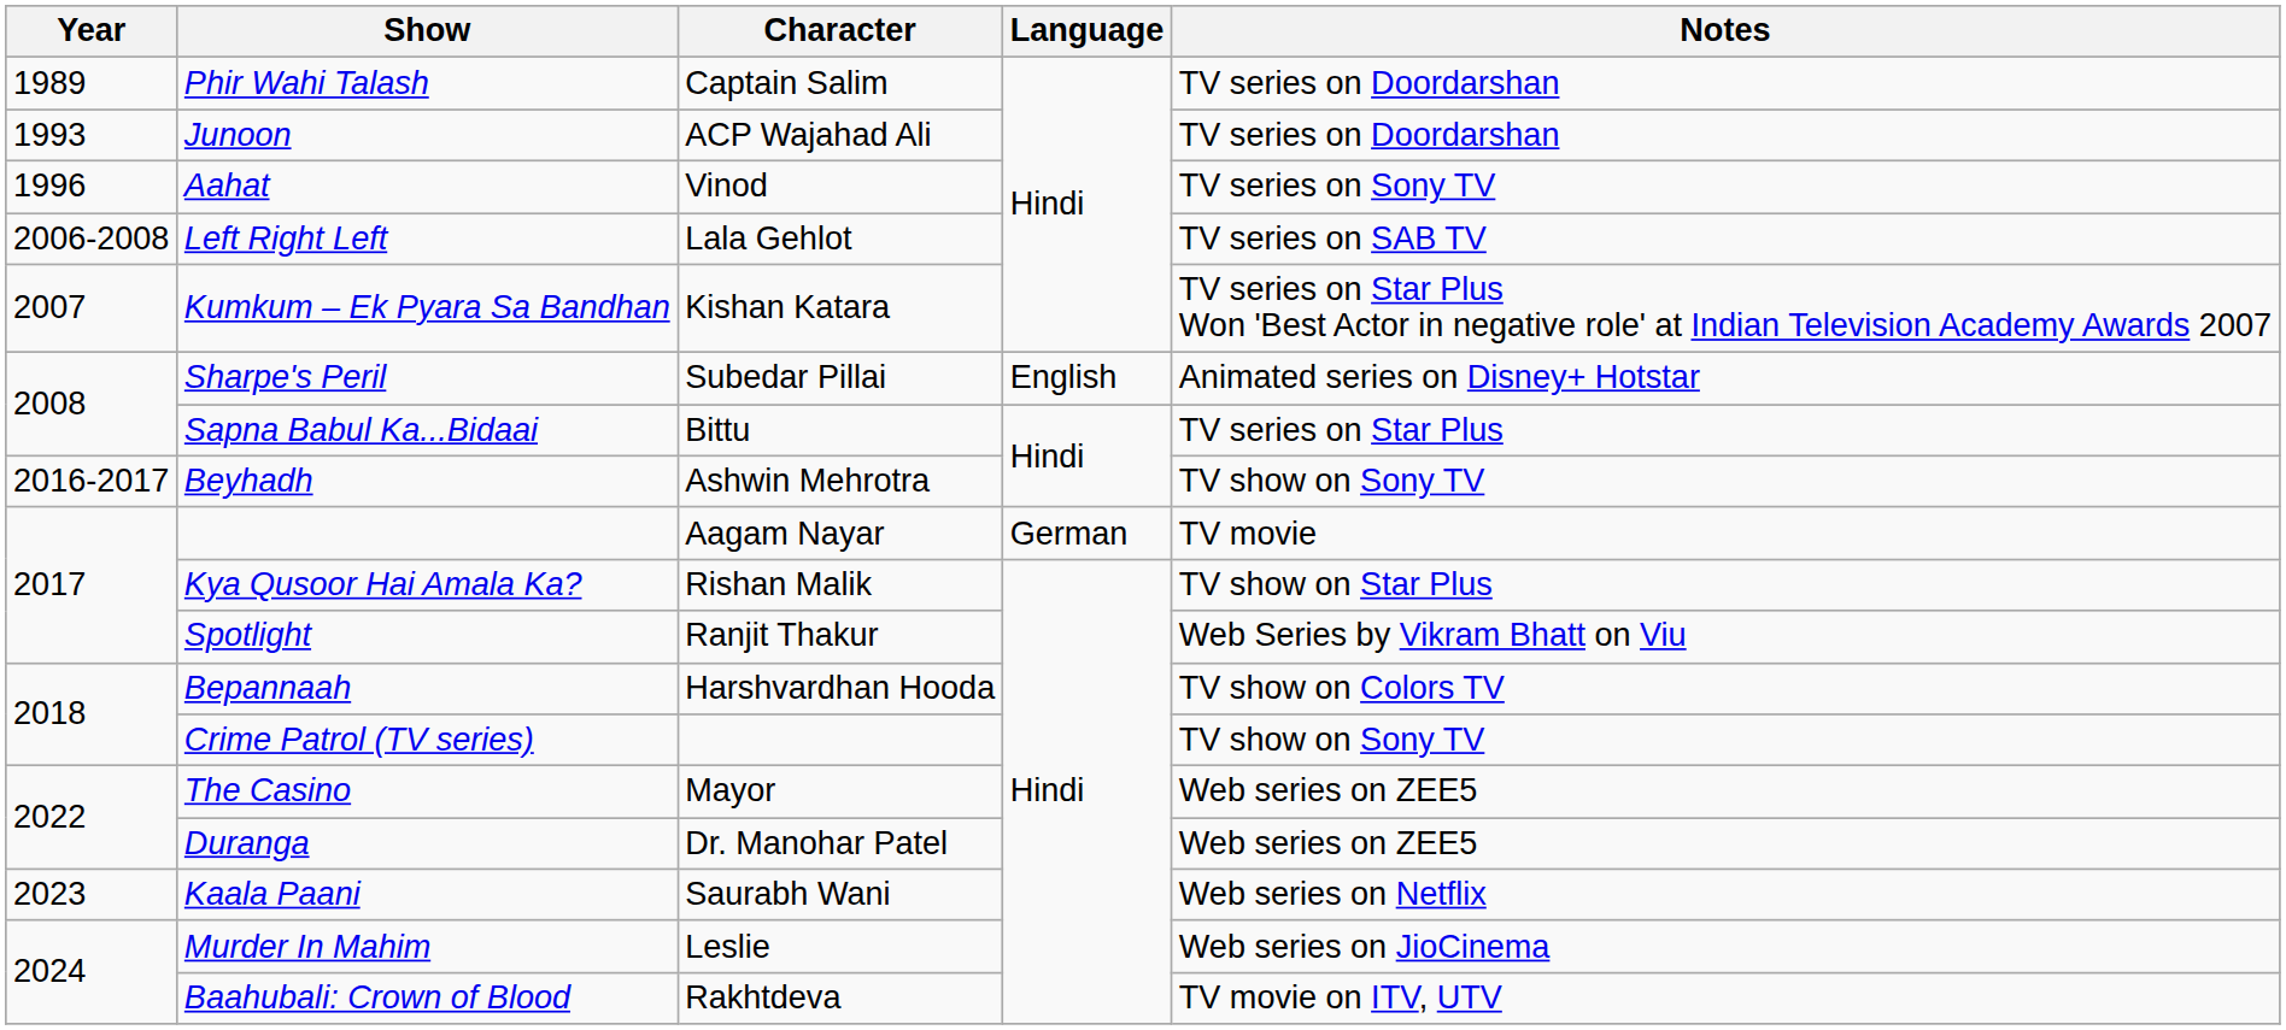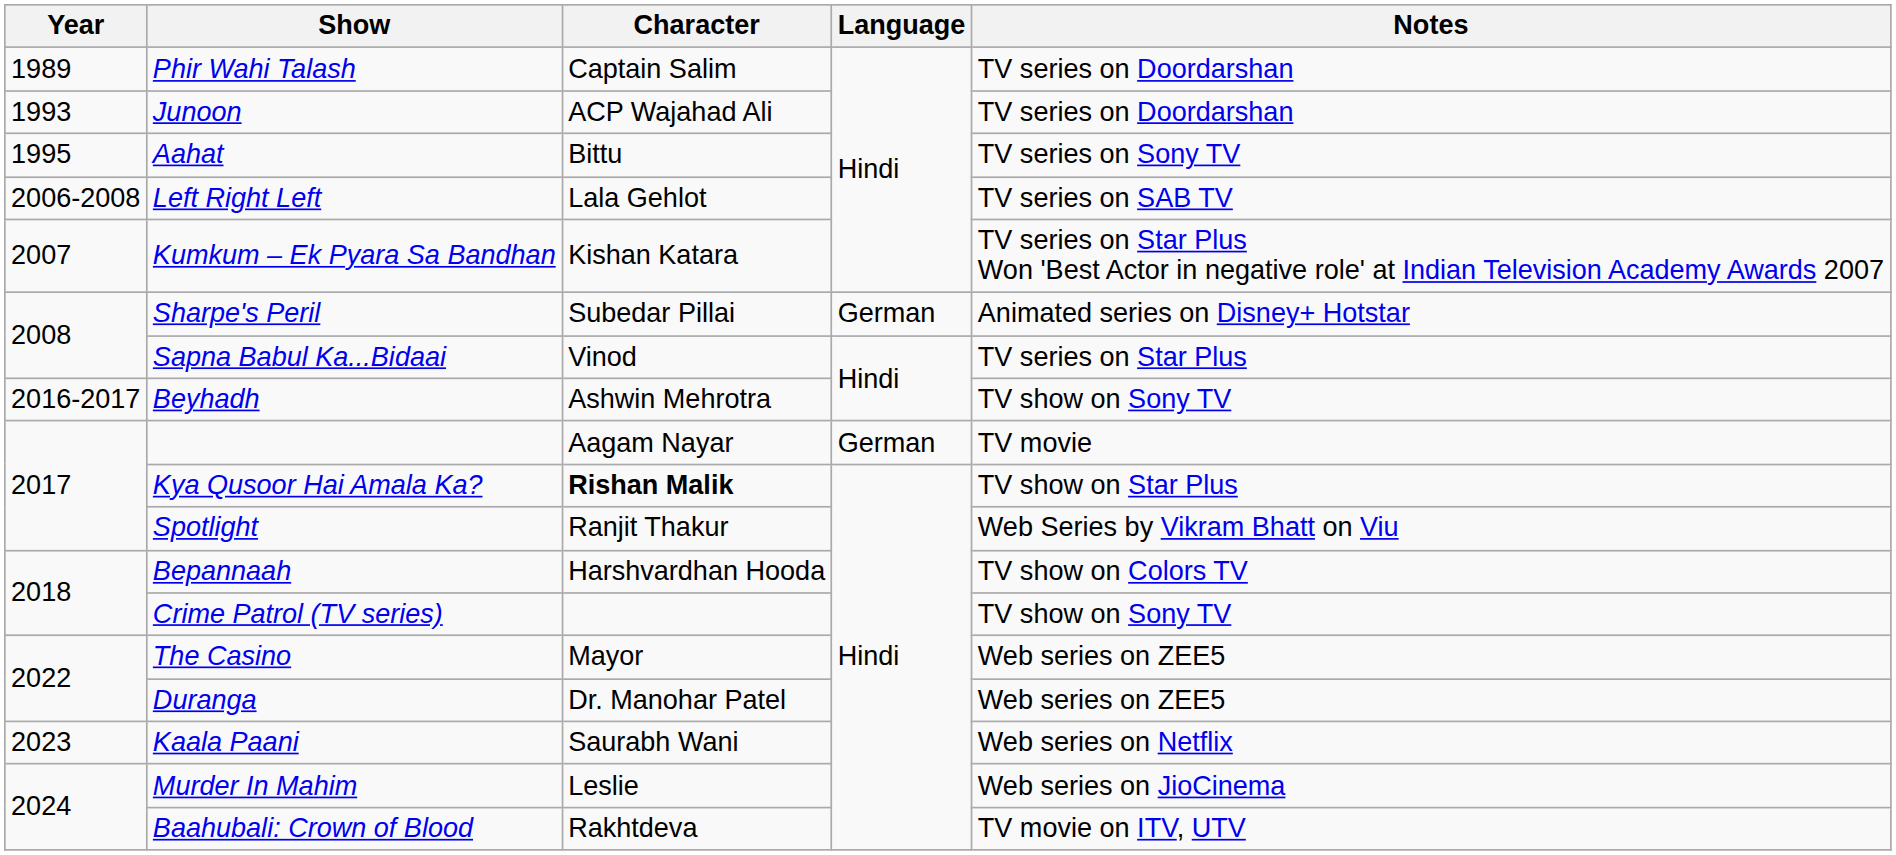Aahat | Year: 1996 -> 1995
Aahat | Character: Vinod -> Bittu
Sharpe's Peril | Language: English -> German
Sapna Babul Ka...Bidaai | Character: Bittu -> Vinod
Kya Qusoor Hai Amala Ka? | Character: normal -> bold
